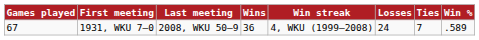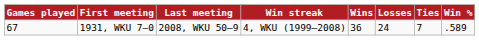columns swapped: Win streak <-> Wins
